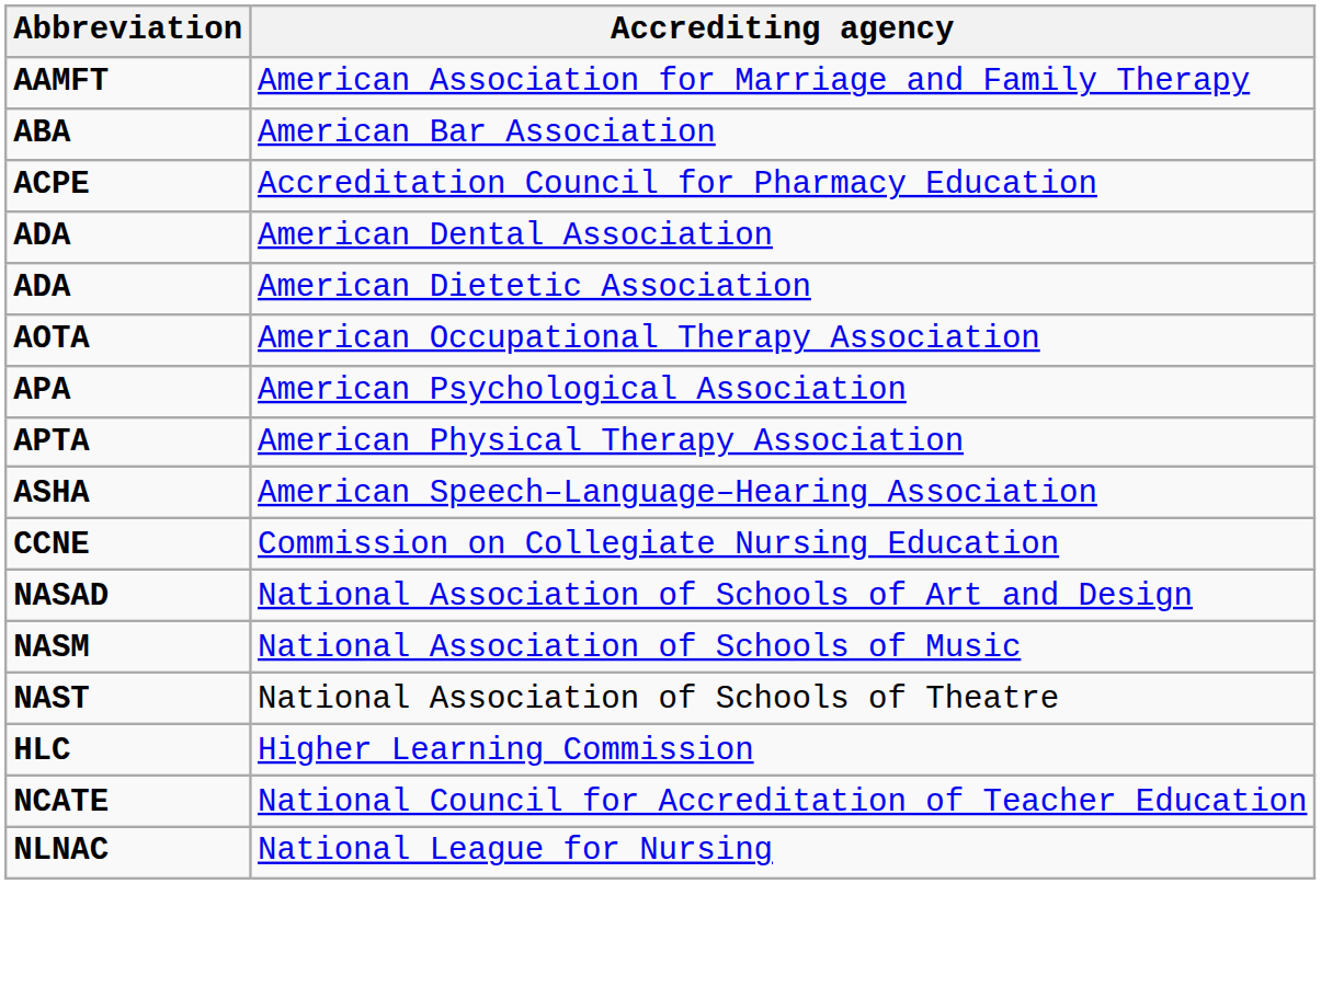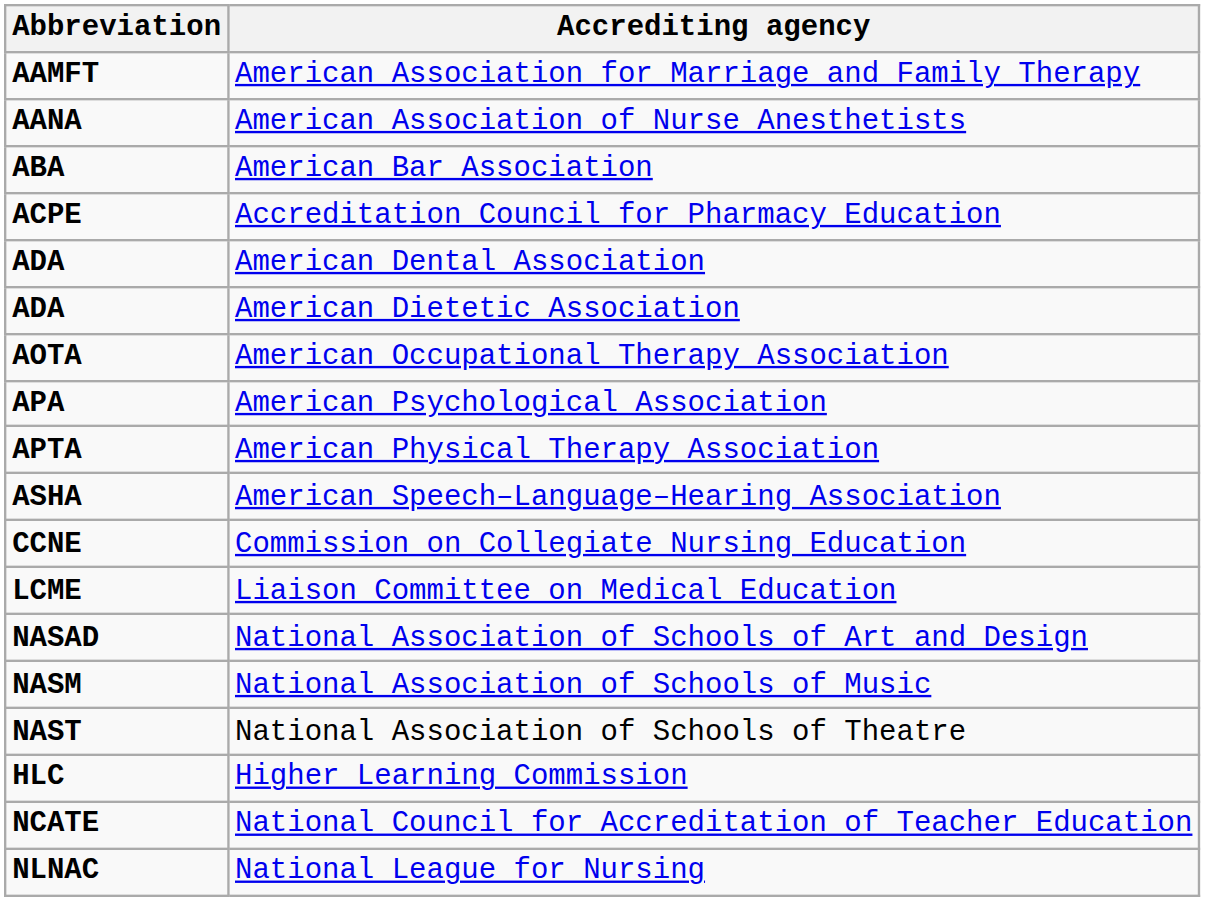+ row: AANA | American Association of Nurse Anesthetists
+ row: LCME | Liaison Committee on Medical Education
